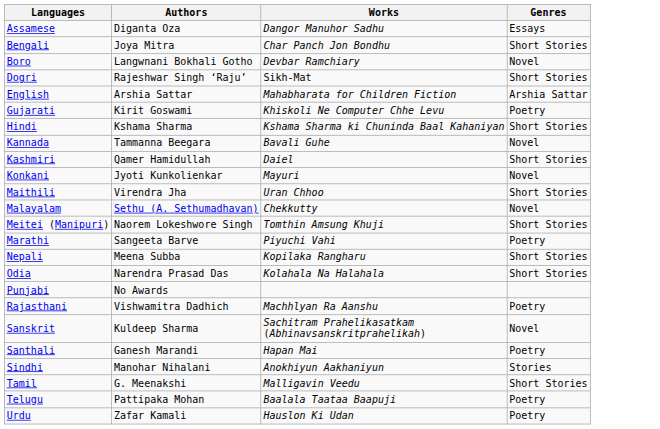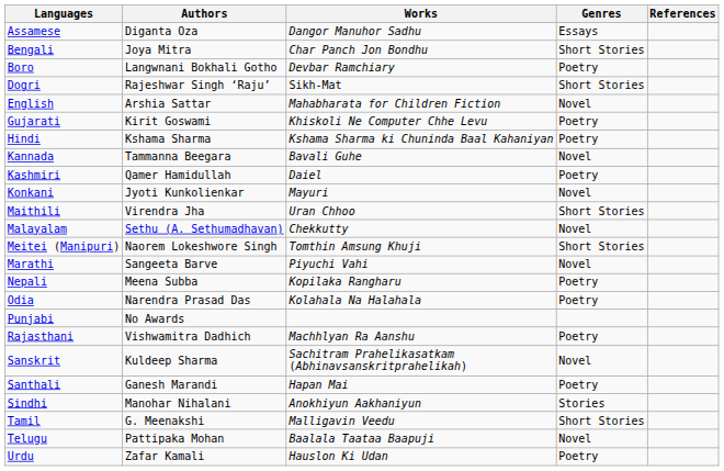+ column: References
Boro | Genres: Novel -> Poetry
English | Genres: Arshia Sattar -> Novel
Hindi | Genres: Short Stories -> Poetry
Kashmiri | Genres: Short Stories -> Poetry
Marathi | Genres: Poetry -> Novel
Nepali | Genres: Short Stories -> Poetry
Odia | Genres: Short Stories -> Poetry
Telugu | Genres: Poetry -> Novel
